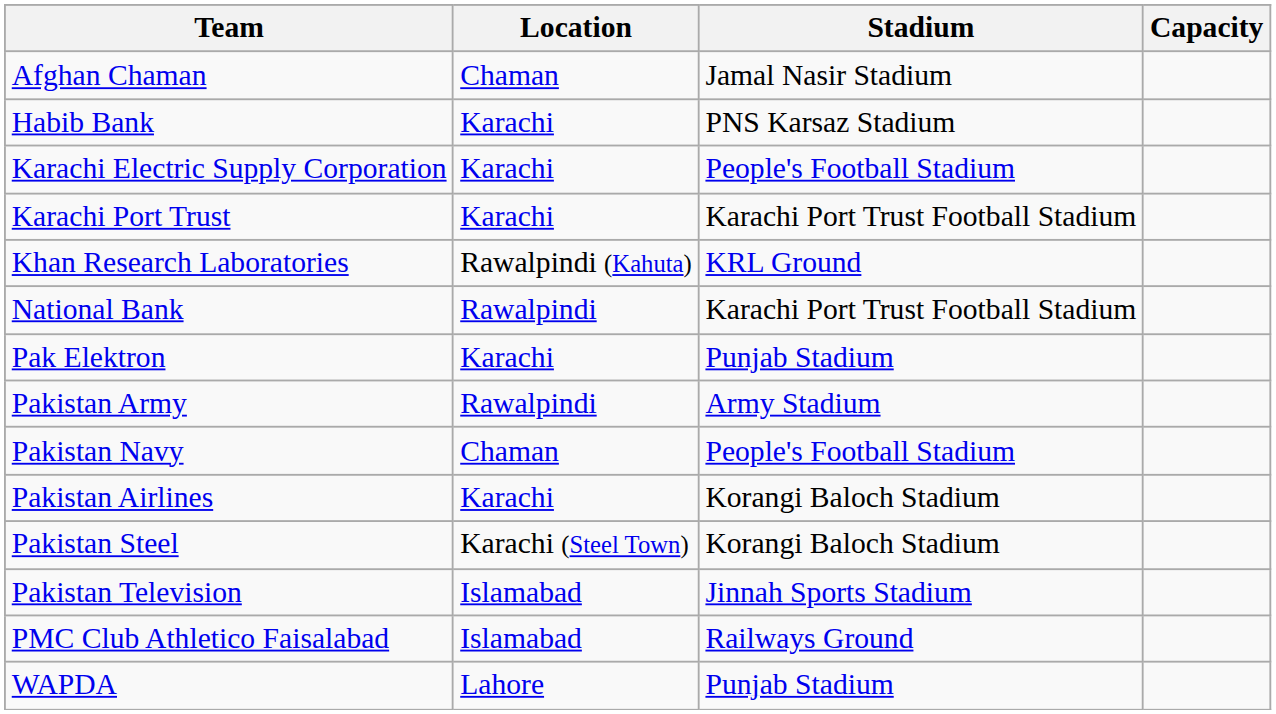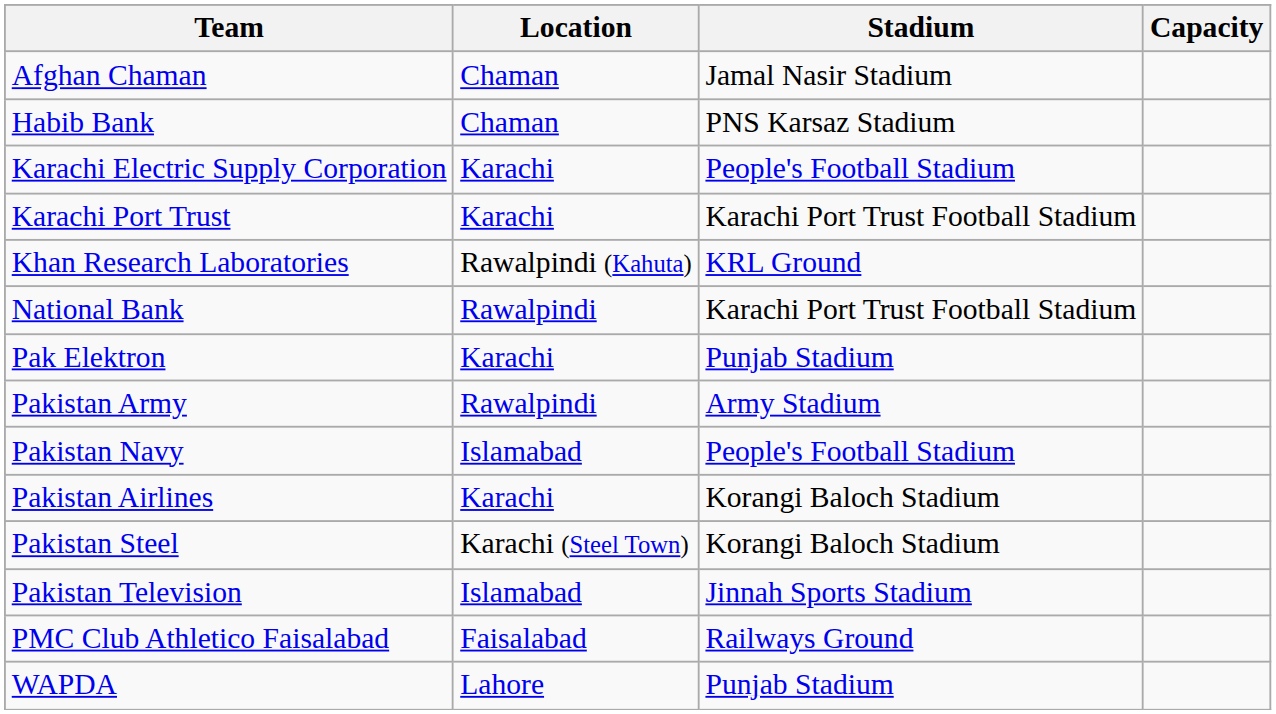Habib Bank | Location: Karachi -> Chaman
Pakistan Navy | Location: Chaman -> Islamabad
PMC Club Athletico Faisalabad | Location: Islamabad -> Faisalabad
